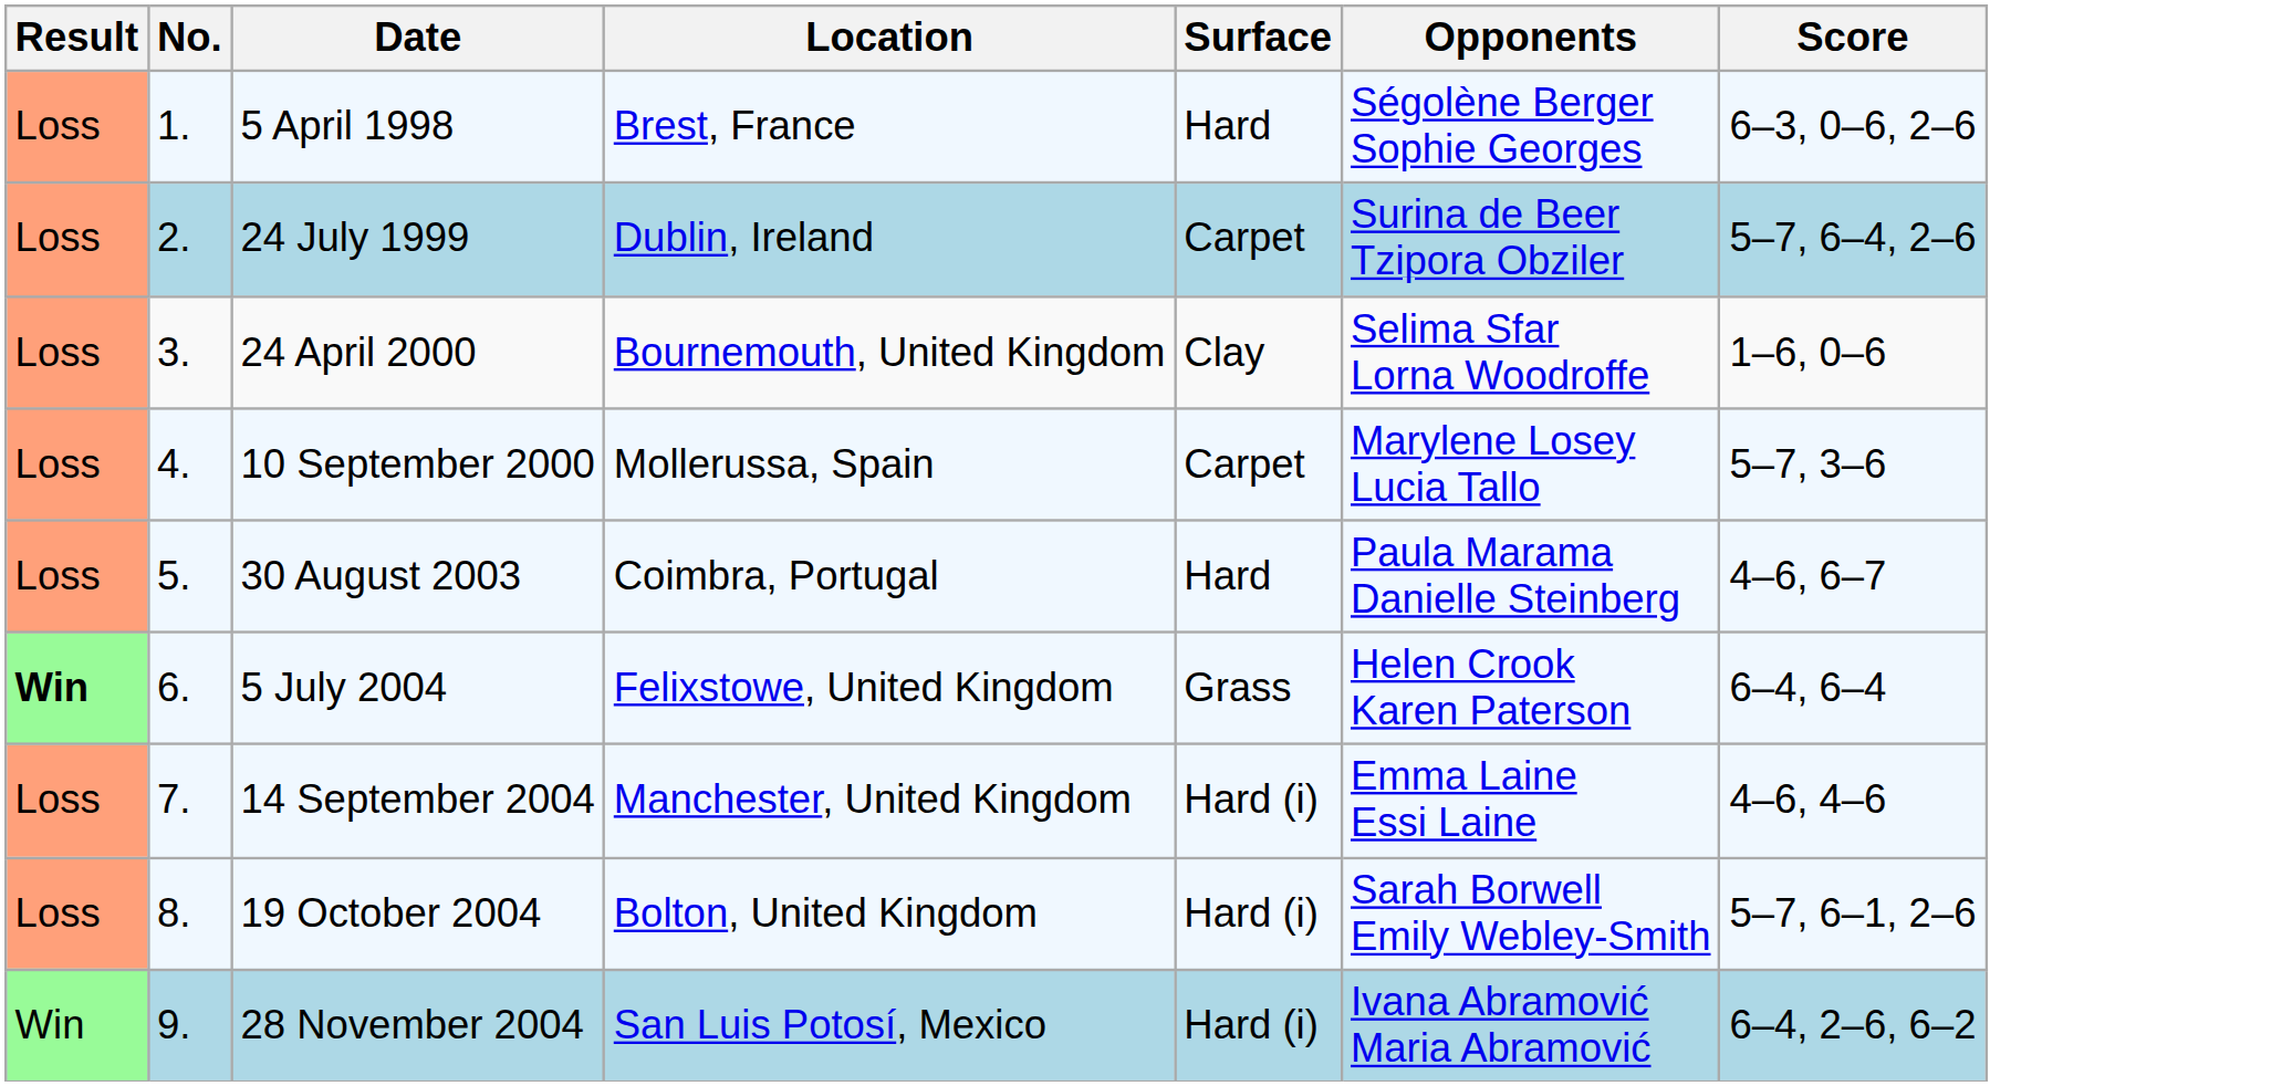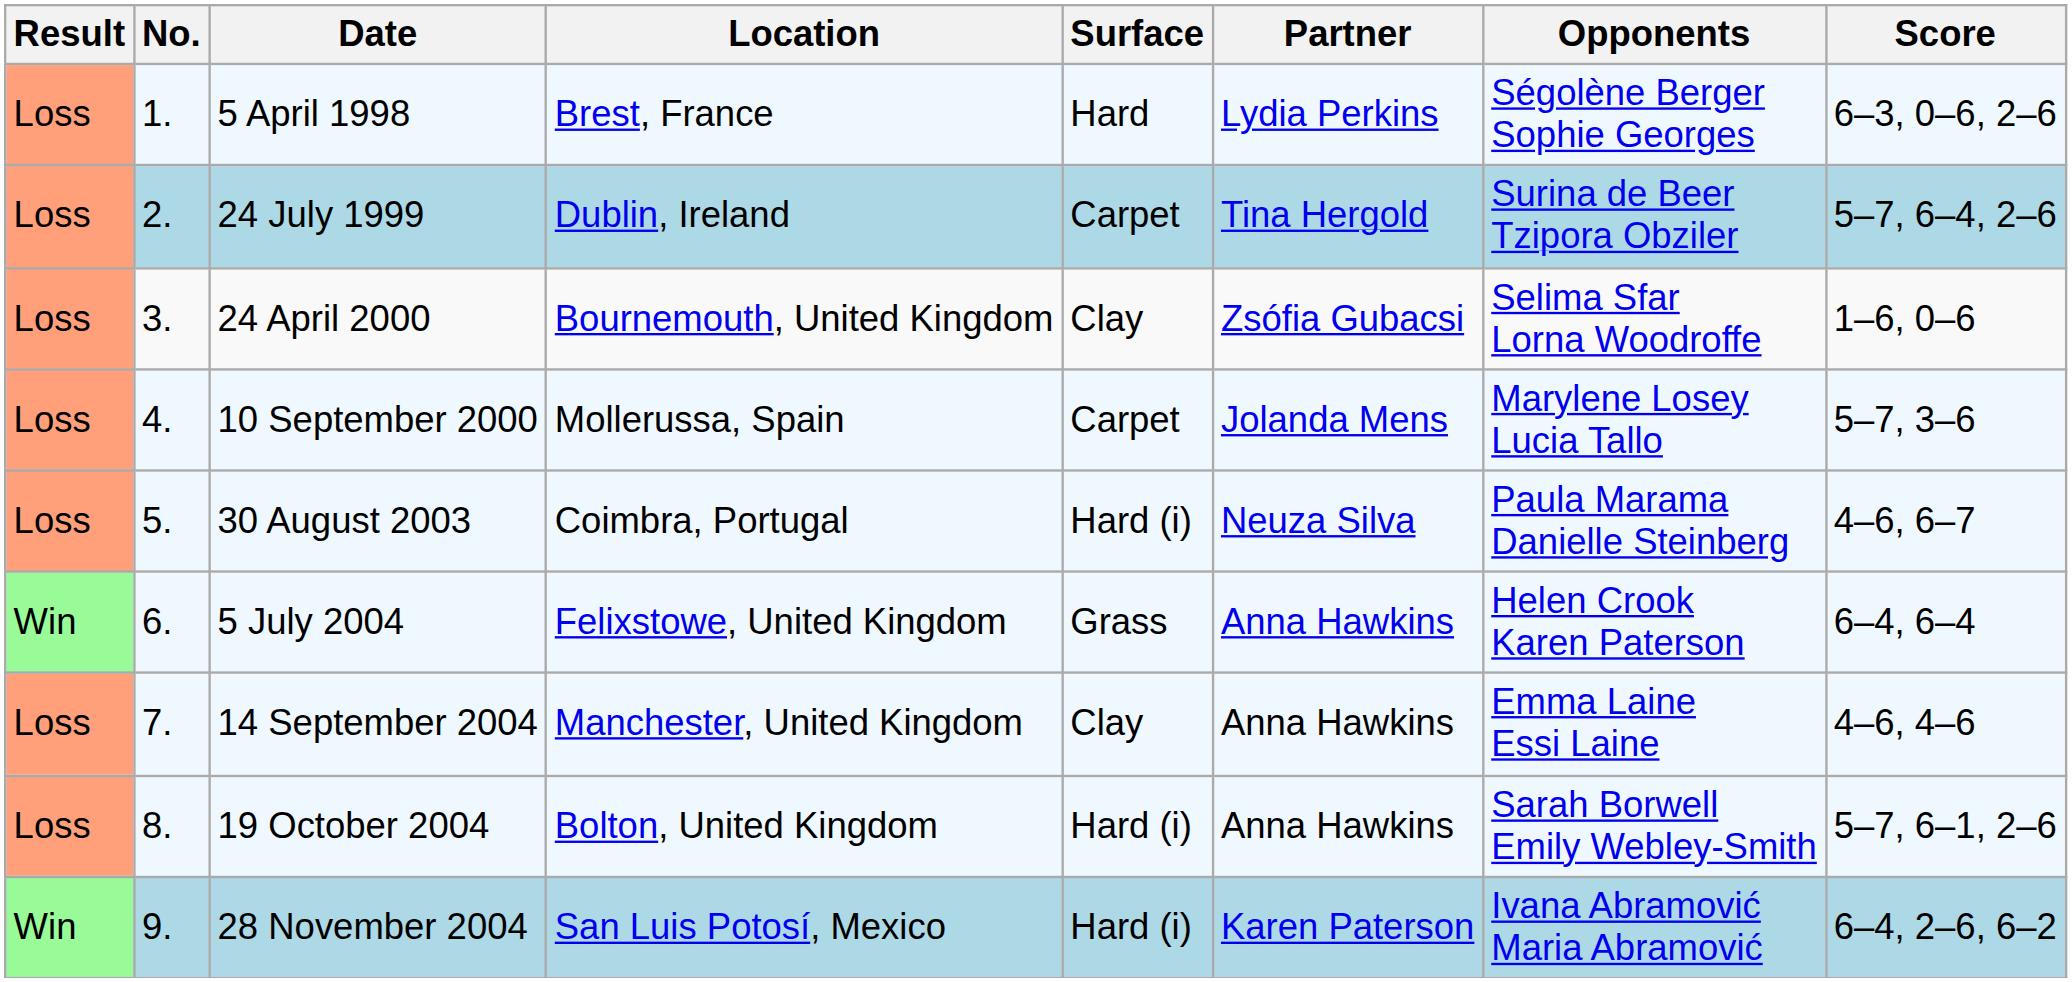+ column: Partner | Lydia Perkins | Tina Hergold | Zsófia Gubacsi | Jolanda Mens | Neuza Silva | Anna Hawkins | Anna Hawkins | Anna Hawkins | Karen Paterson
30 August 2003 | Surface: Hard -> Hard (i)
5 July 2004 | Result: bold -> normal
14 September 2004 | Surface: Hard (i) -> Clay
